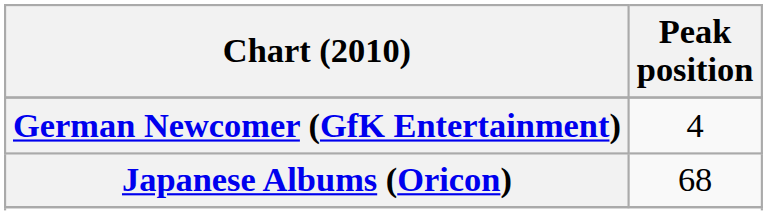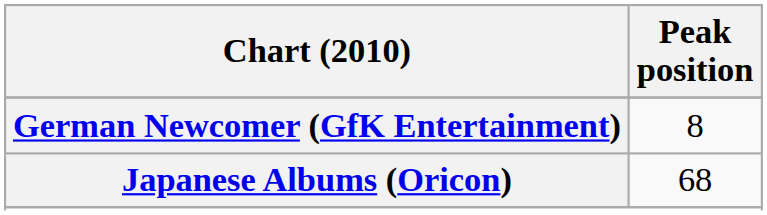German Newcomer (GfK Entertainment) | Peak position: 4 -> 8
